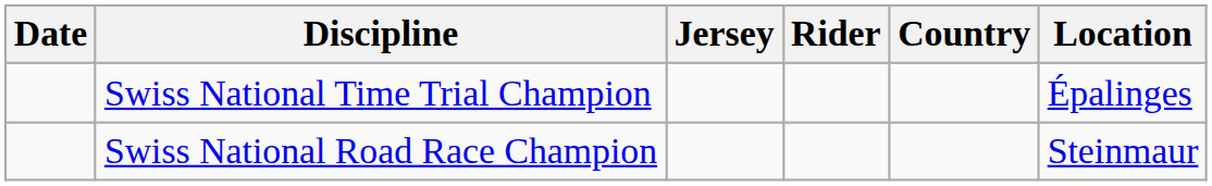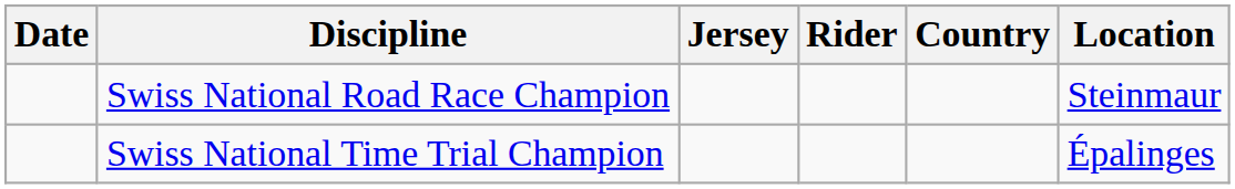rows swapped: Swiss National Time Trial Champion <-> Swiss National Road Race Champion
